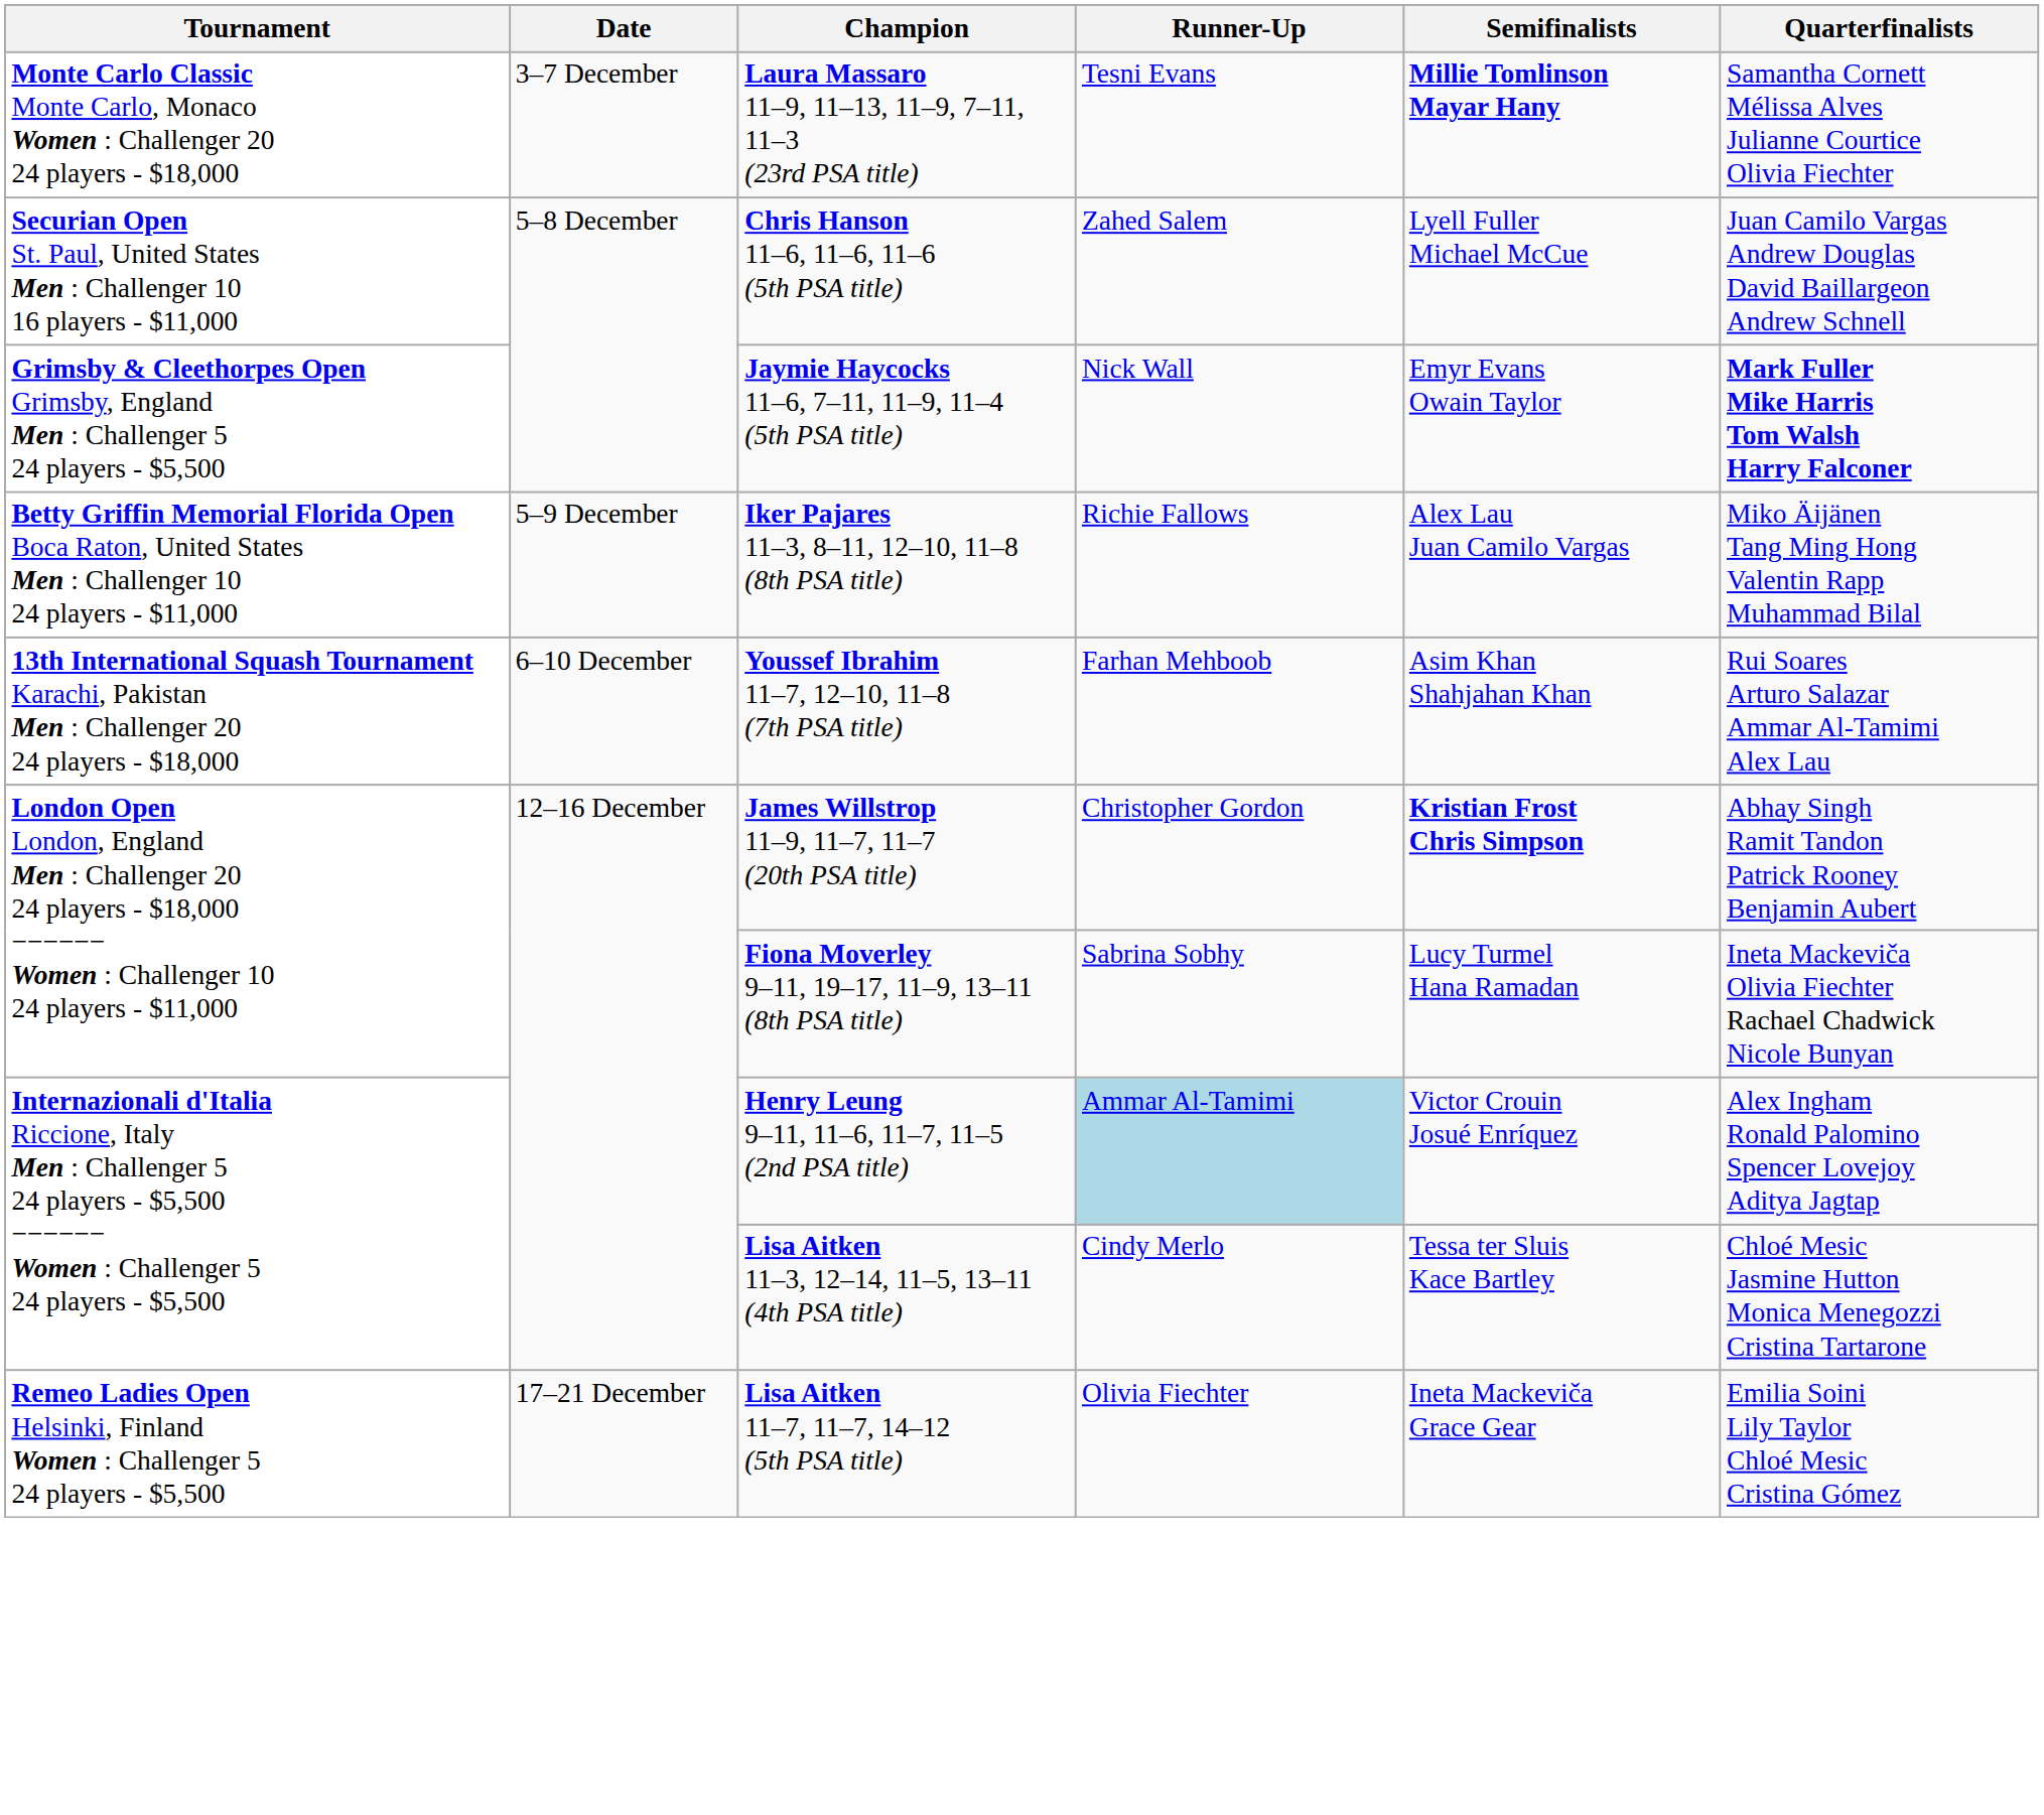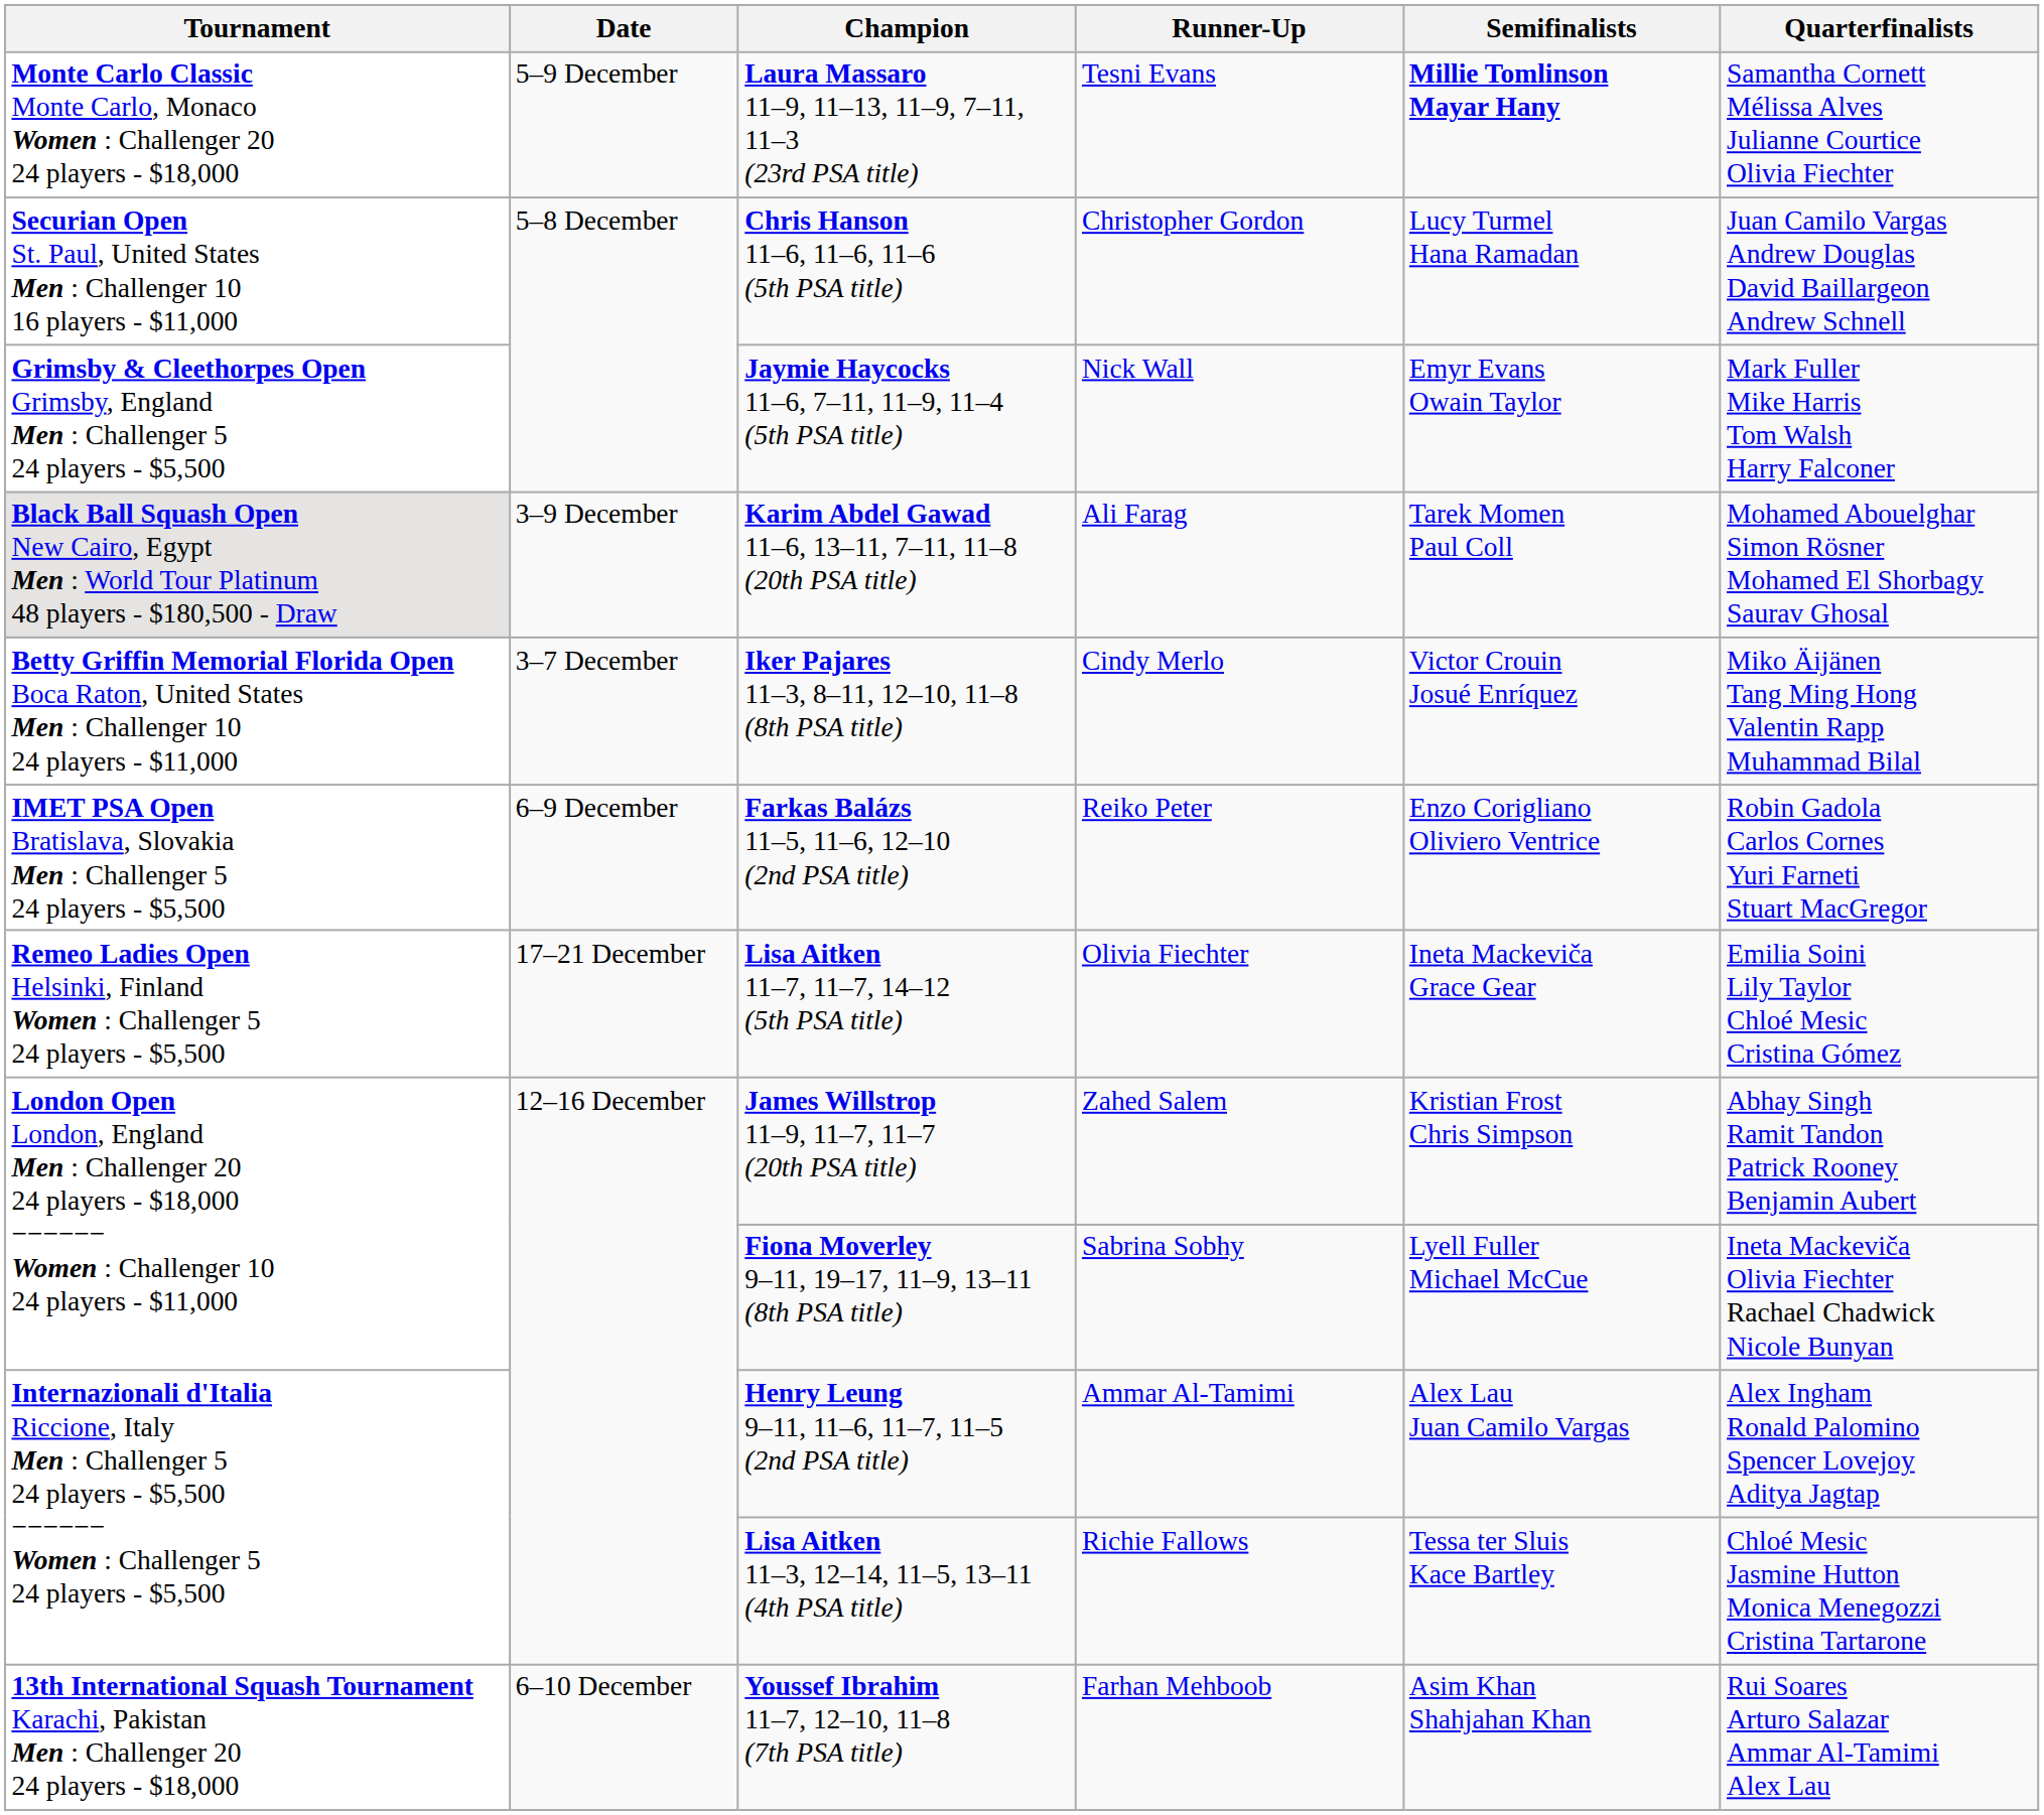Laura Massaro 11–9, 11–13, 11–9, 7–11, 11–3 (23rd PSA title) | Date: 3–7 December -> 5–9 December
Chris Hanson 11–6, 11–6, 11–6 (5th PSA title) | Runner-Up: Zahed Salem -> Christopher Gordon
Chris Hanson 11–6, 11–6, 11–6 (5th PSA title) | Semifinalists: Lyell Fuller Michael McCue -> Lucy Turmel Hana Ramadan
Jaymie Haycocks 11–6, 7–11, 11–9, 11–4 (5th PSA title) | Quarterfinalists: bold -> normal
+ row: Black Ball Squash Open New Cairo, Egypt Men : World Tour Platinum 48 players - $180,500 - Draw | 3–9 December | Karim Abdel Gawad 11–6, 13–11, 7–11, 11–8 (20th PSA title) | Ali Farag | Tarek Momen Paul Coll | Mohamed Abouelghar Simon Rösner Mohamed El Shorbagy Saurav Ghosal
Iker Pajares 11–3, 8–11, 12–10, 11–8 (8th PSA title) | Date: 5–9 December -> 3–7 December
Iker Pajares 11–3, 8–11, 12–10, 11–8 (8th PSA title) | Runner-Up: Richie Fallows -> Cindy Merlo
Iker Pajares 11–3, 8–11, 12–10, 11–8 (8th PSA title) | Semifinalists: Alex Lau Juan Camilo Vargas -> Victor Crouin Josué Enríquez
+ row: IMET PSA Open Bratislava, Slovakia Men : Challenger 5 24 players - $5,500 | 6–9 December | Farkas Balázs 11–5, 11–6, 12–10 (2nd PSA title) | Reiko Peter | Enzo Corigliano Oliviero Ventrice | Robin Gadola Carlos Cornes Yuri Farneti Stuart MacGregor
rows swapped: Youssef Ibrahim 11–7, 12–10, 11–8 (7th PSA title) <-> Lisa Aitken 11–7, 11–7, 14–12 (5th PSA title)
James Willstrop 11–9, 11–7, 11–7 (20th PSA title) | Runner-Up: Christopher Gordon -> Zahed Salem
James Willstrop 11–9, 11–7, 11–7 (20th PSA title) | Semifinalists: bold -> normal
Fiona Moverley 9–11, 19–17, 11–9, 13–11 (8th PSA title) | Semifinalists: Lucy Turmel Hana Ramadan -> Lyell Fuller Michael McCue
Henry Leung 9–11, 11–6, 11–7, 11–5 (2nd PSA title) | Runner-Up: lightblue background -> no background
Henry Leung 9–11, 11–6, 11–7, 11–5 (2nd PSA title) | Semifinalists: Victor Crouin Josué Enríquez -> Alex Lau Juan Camilo Vargas
Lisa Aitken 11–3, 12–14, 11–5, 13–11 (4th PSA title) | Runner-Up: Cindy Merlo -> Richie Fallows
